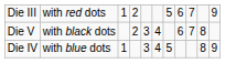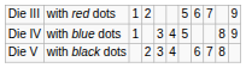rows swapped: Die IV <-> Die V
